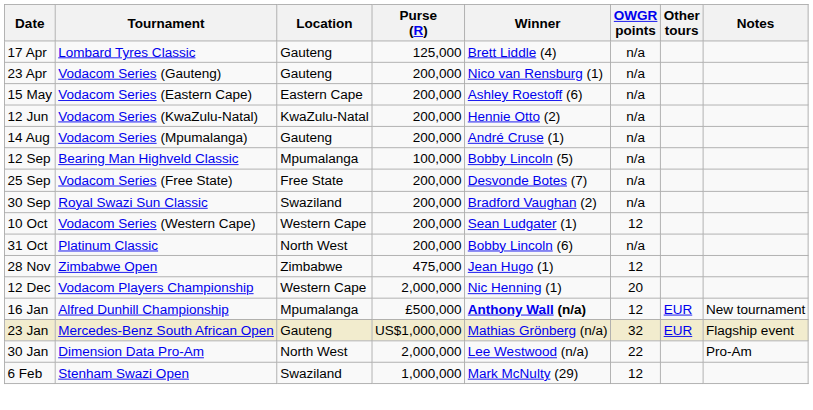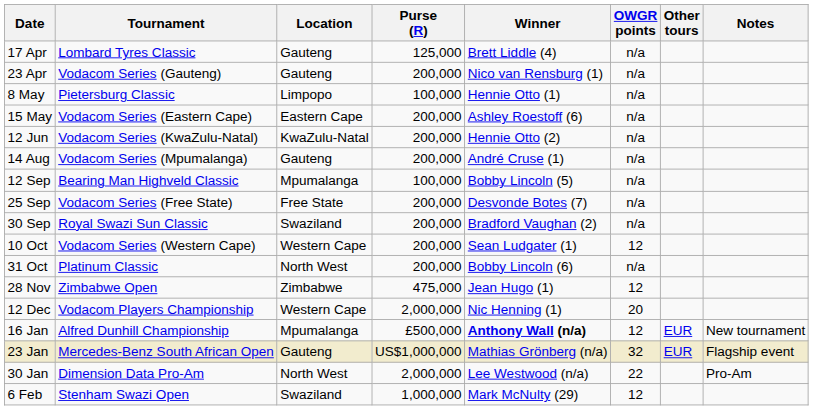+ row: 8 May | Pietersburg Classic | Limpopo | 100,000 | Hennie Otto (1) | n/a
